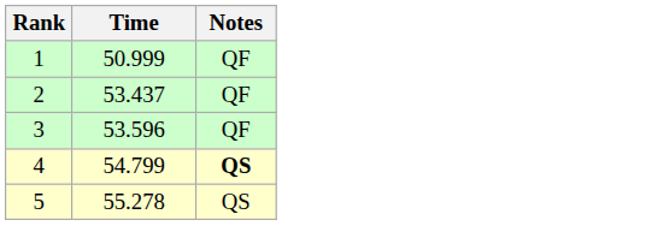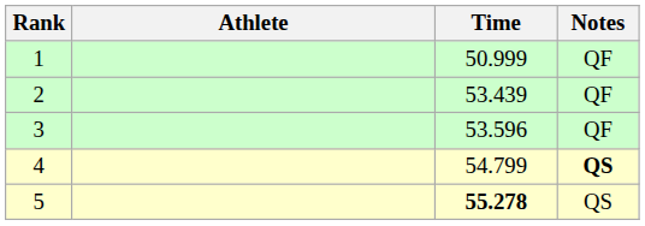+ column: Athlete
2 | Time: 53.437 -> 53.439
5 | Time: normal -> bold
